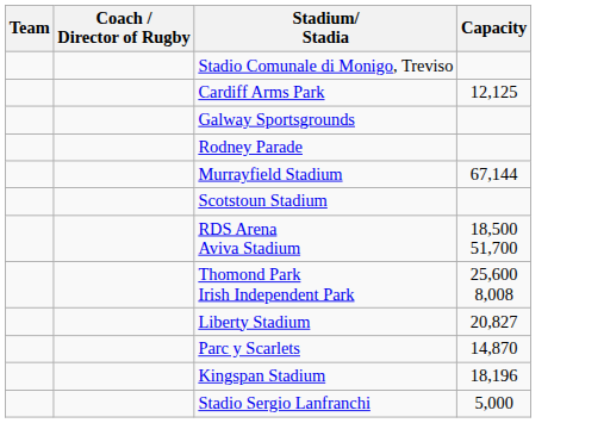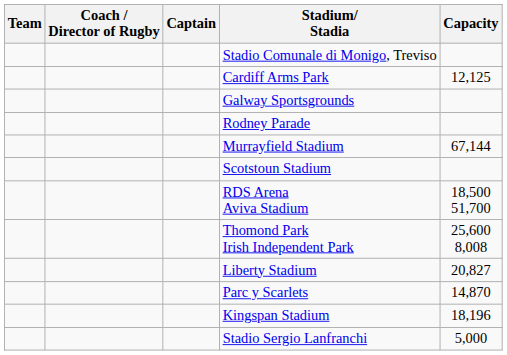+ column: Captain
